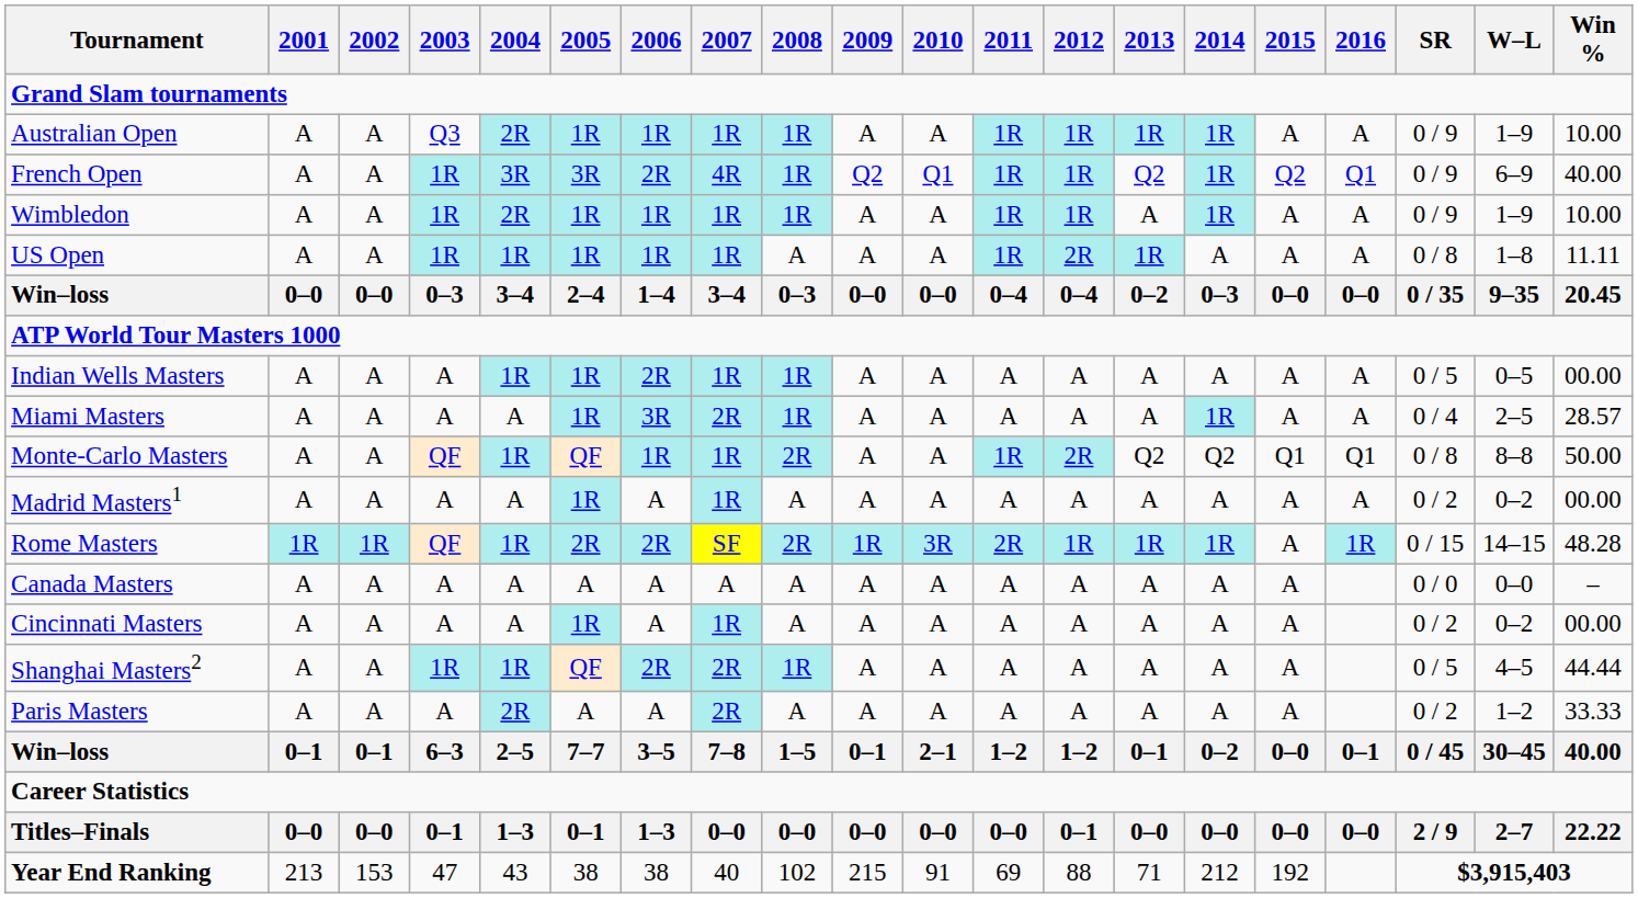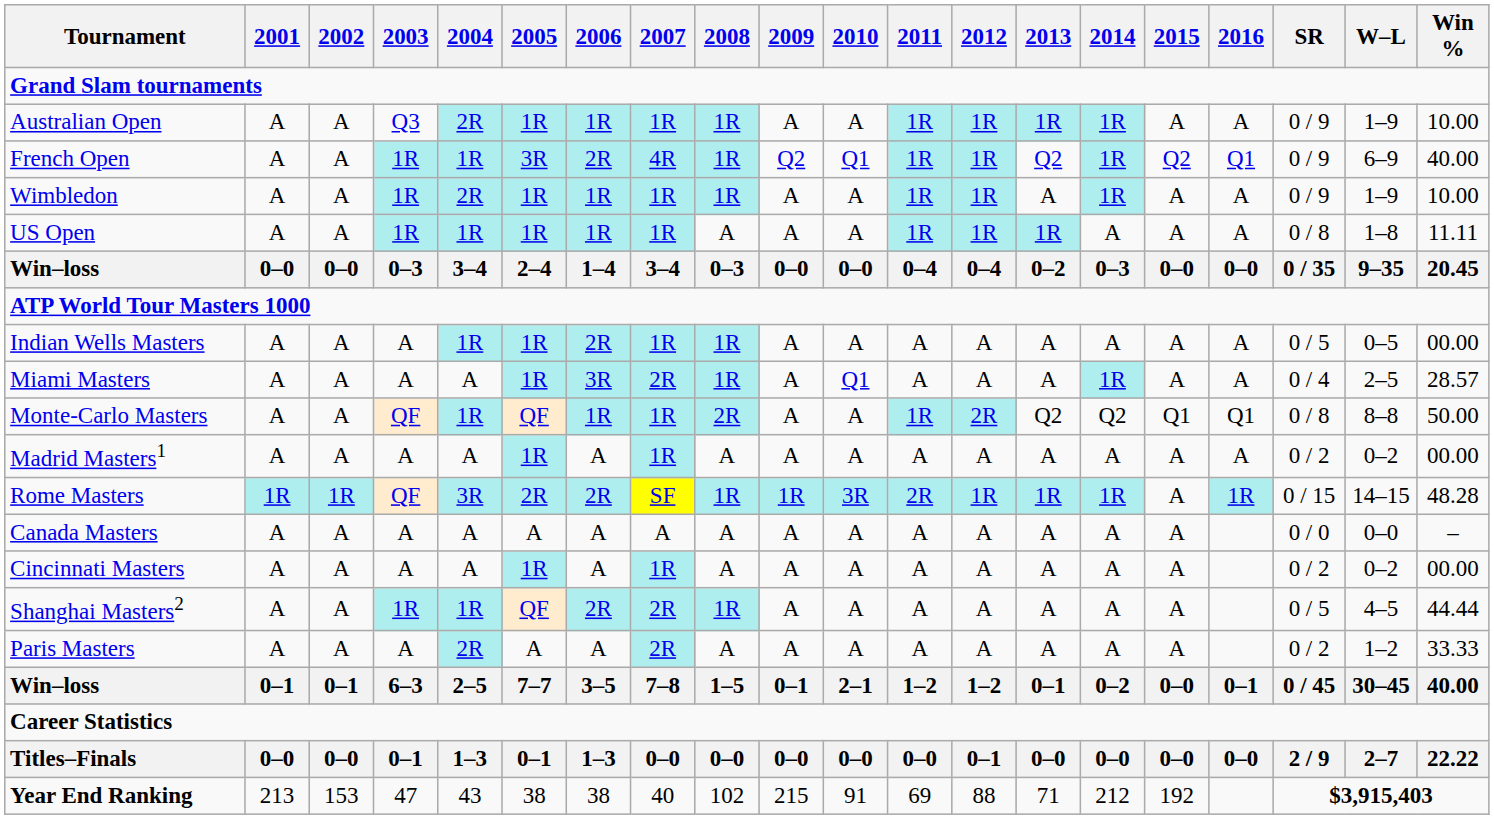French Open | 2004: 3R -> 1R
US Open | 2012: 2R -> 1R
Miami Masters | 2010: A -> Q1
Rome Masters | 2004: 1R -> 3R
Rome Masters | 2008: 2R -> 1R
